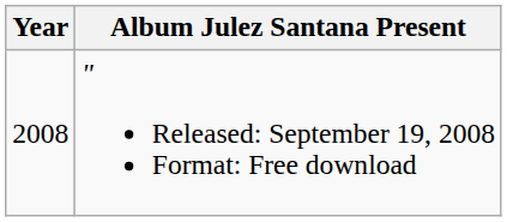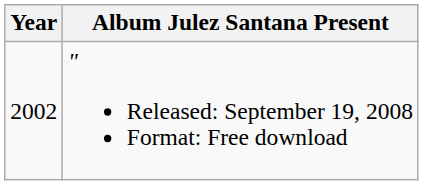" Released: September 19, 2008 Format: Free download | Year: 2008 -> 2002
